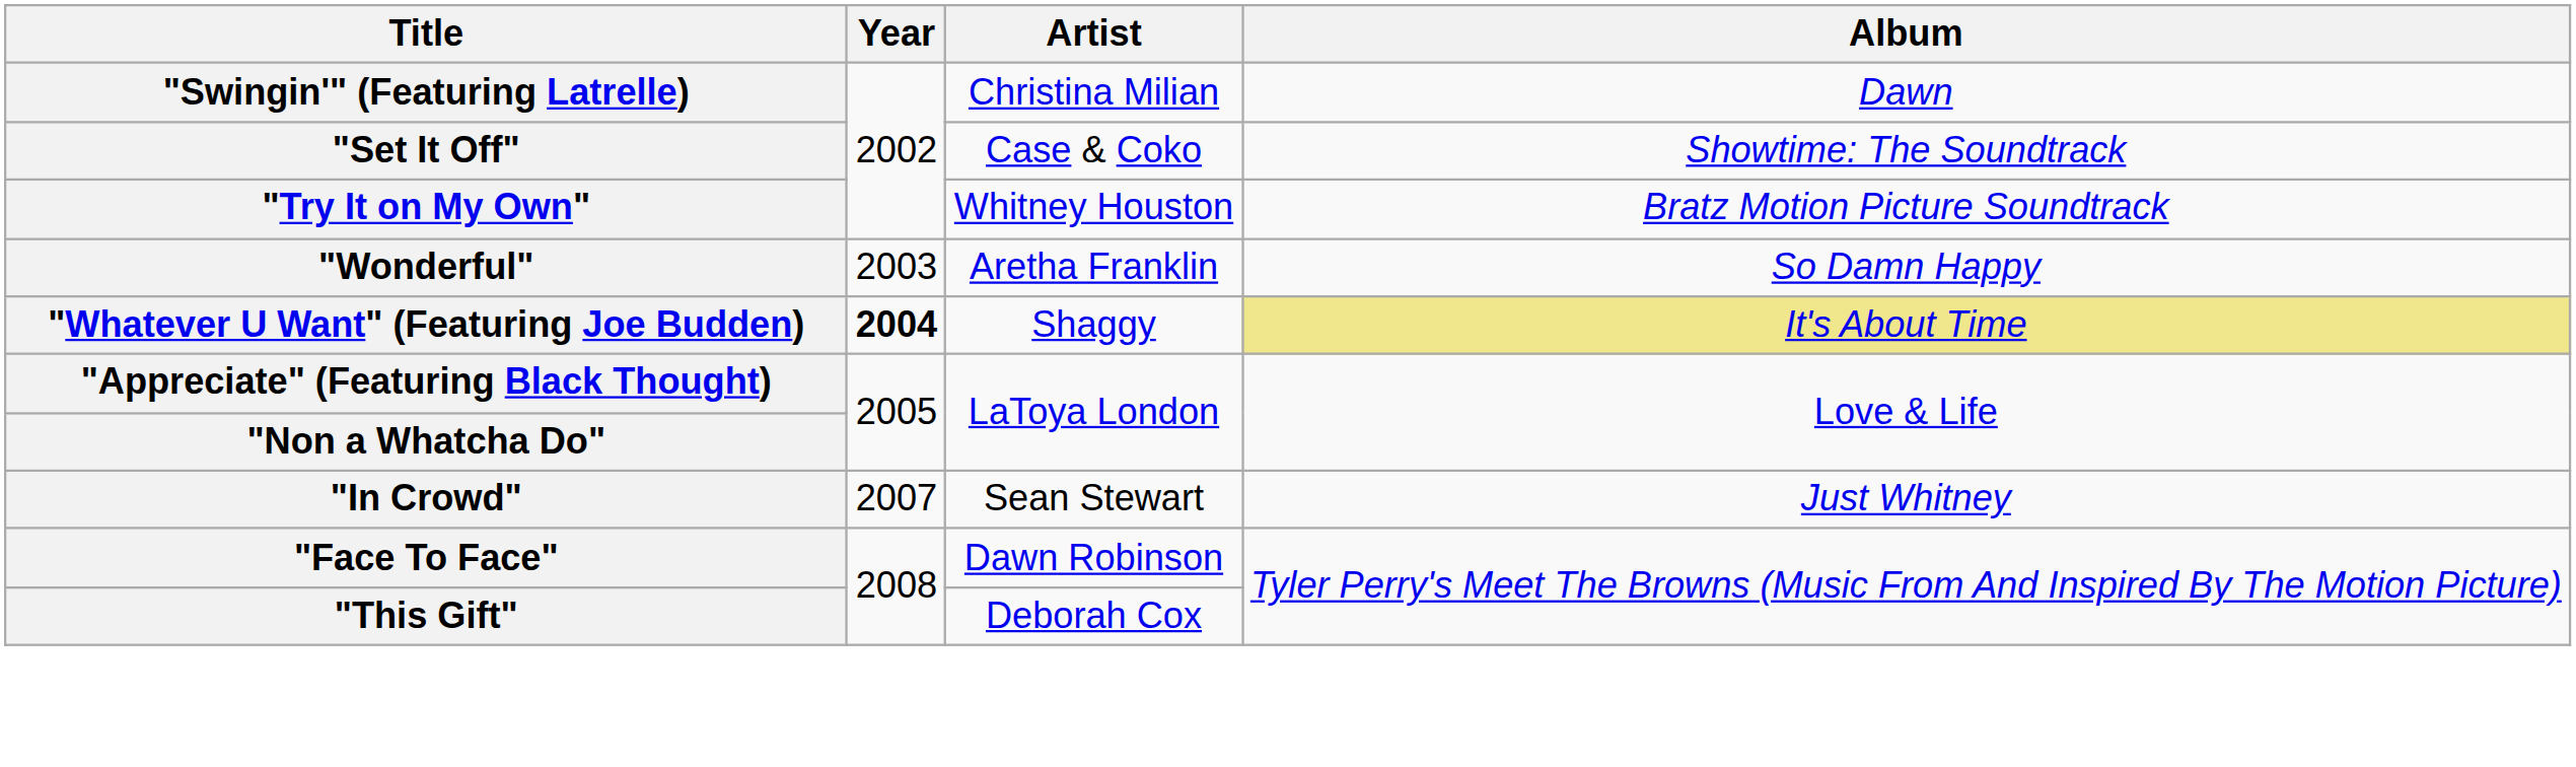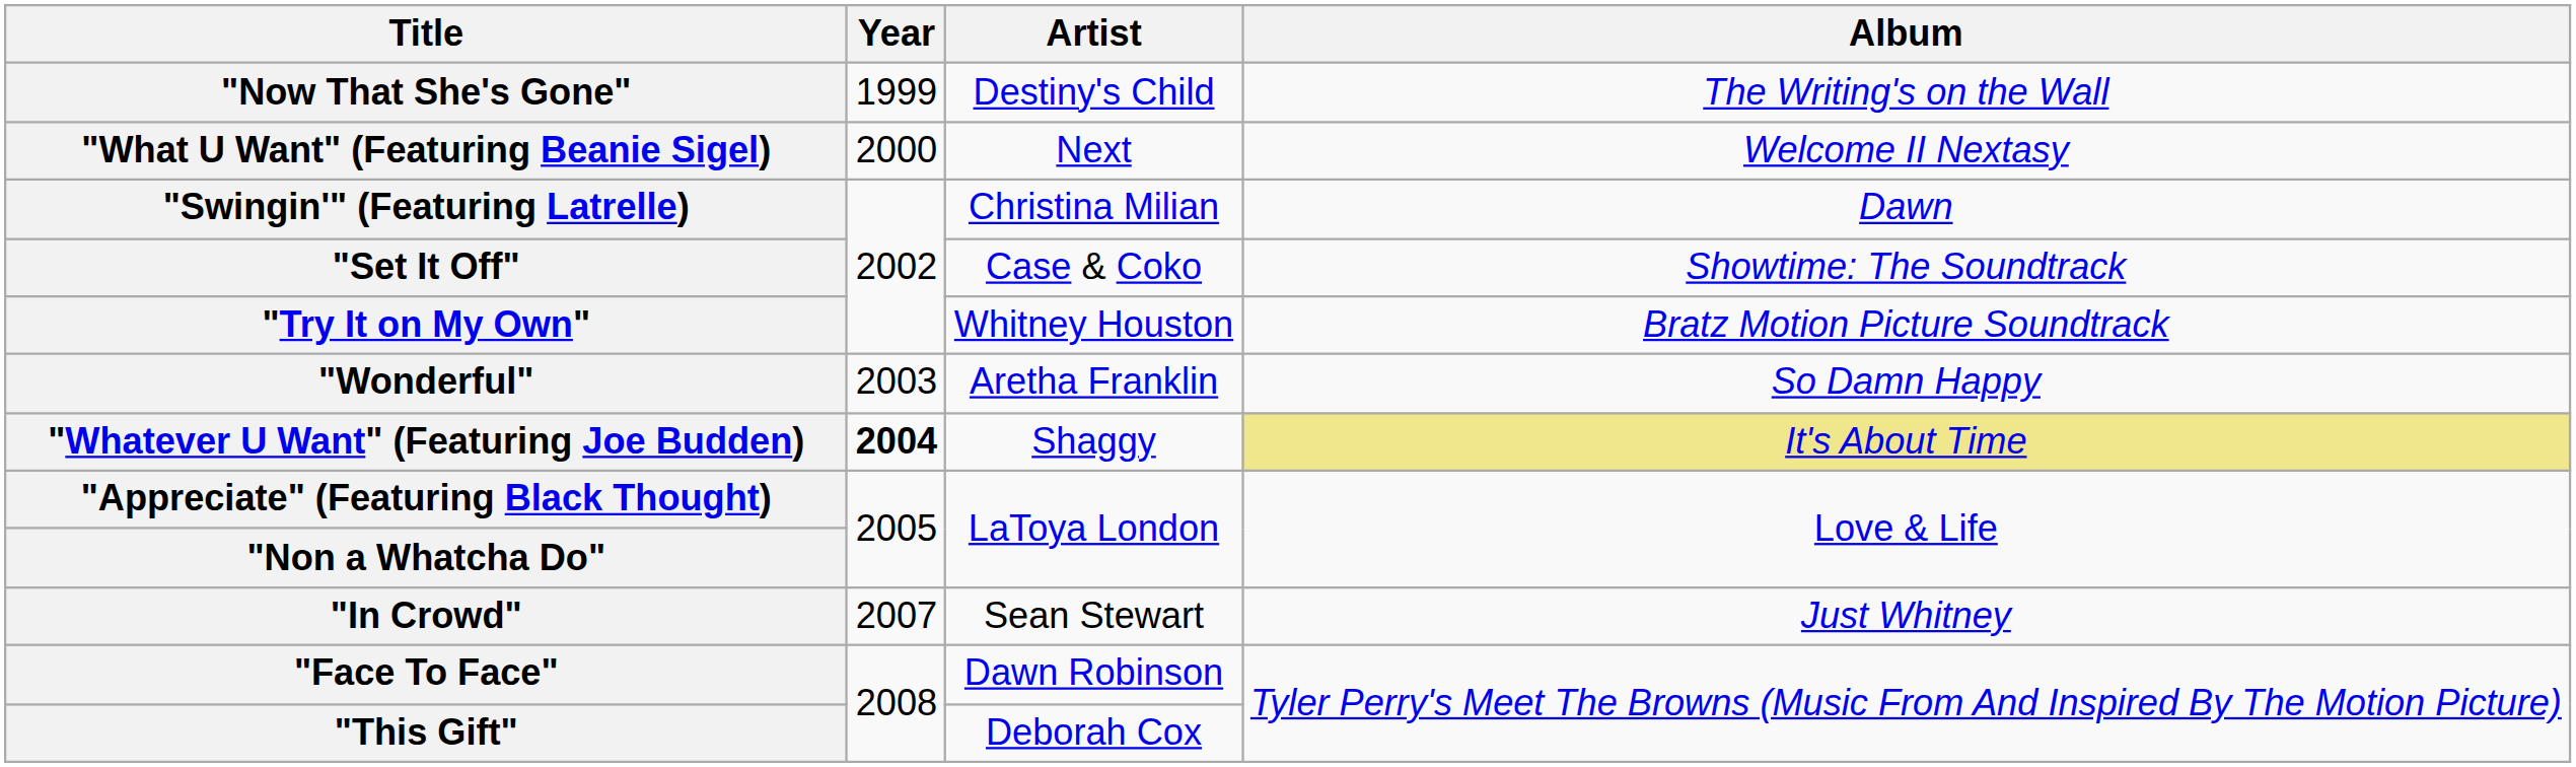+ row: "Now That She's Gone" | 1999 | Destiny's Child | The Writing's on the Wall
+ row: "What U Want" (Featuring Beanie Sigel) | 2000 | Next | Welcome II Nextasy
